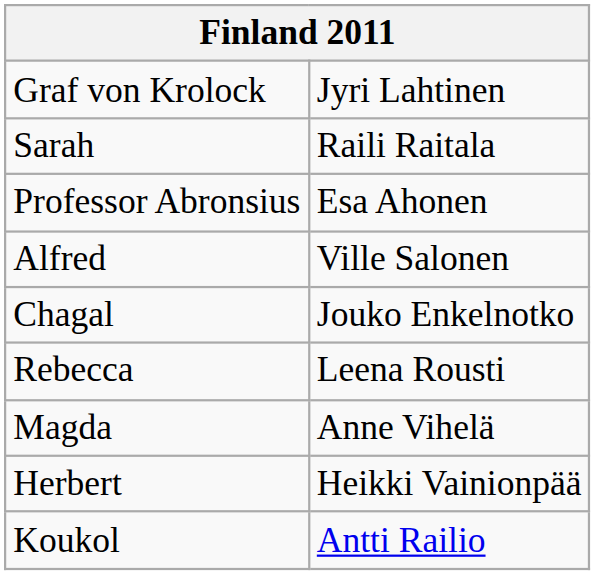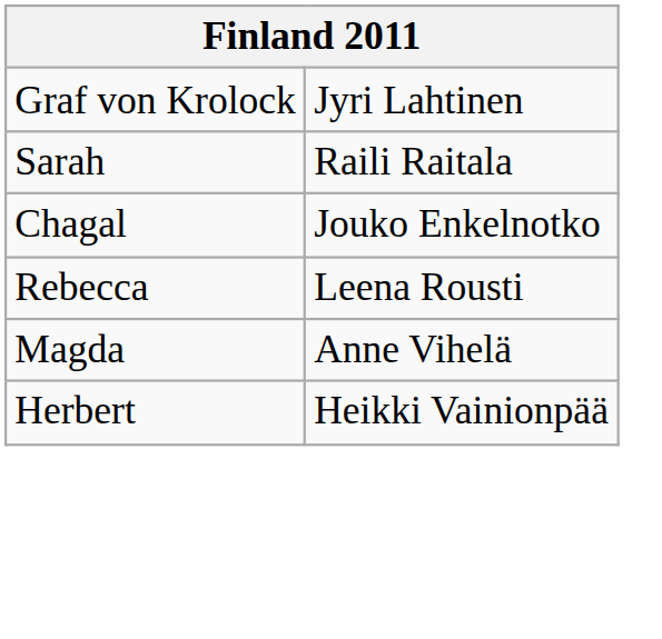- row: Professor Abronsius | Esa Ahonen
- row: Alfred | Ville Salonen
- row: Koukol | Antti Railio
